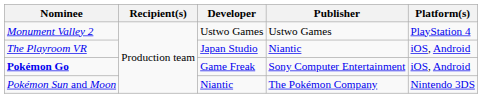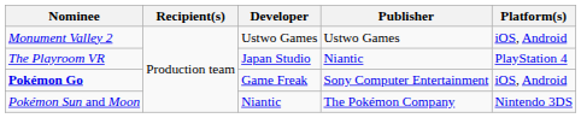Monument Valley 2 | Platform(s): PlayStation 4 -> iOS, Android
The Playroom VR | Platform(s): iOS, Android -> PlayStation 4
